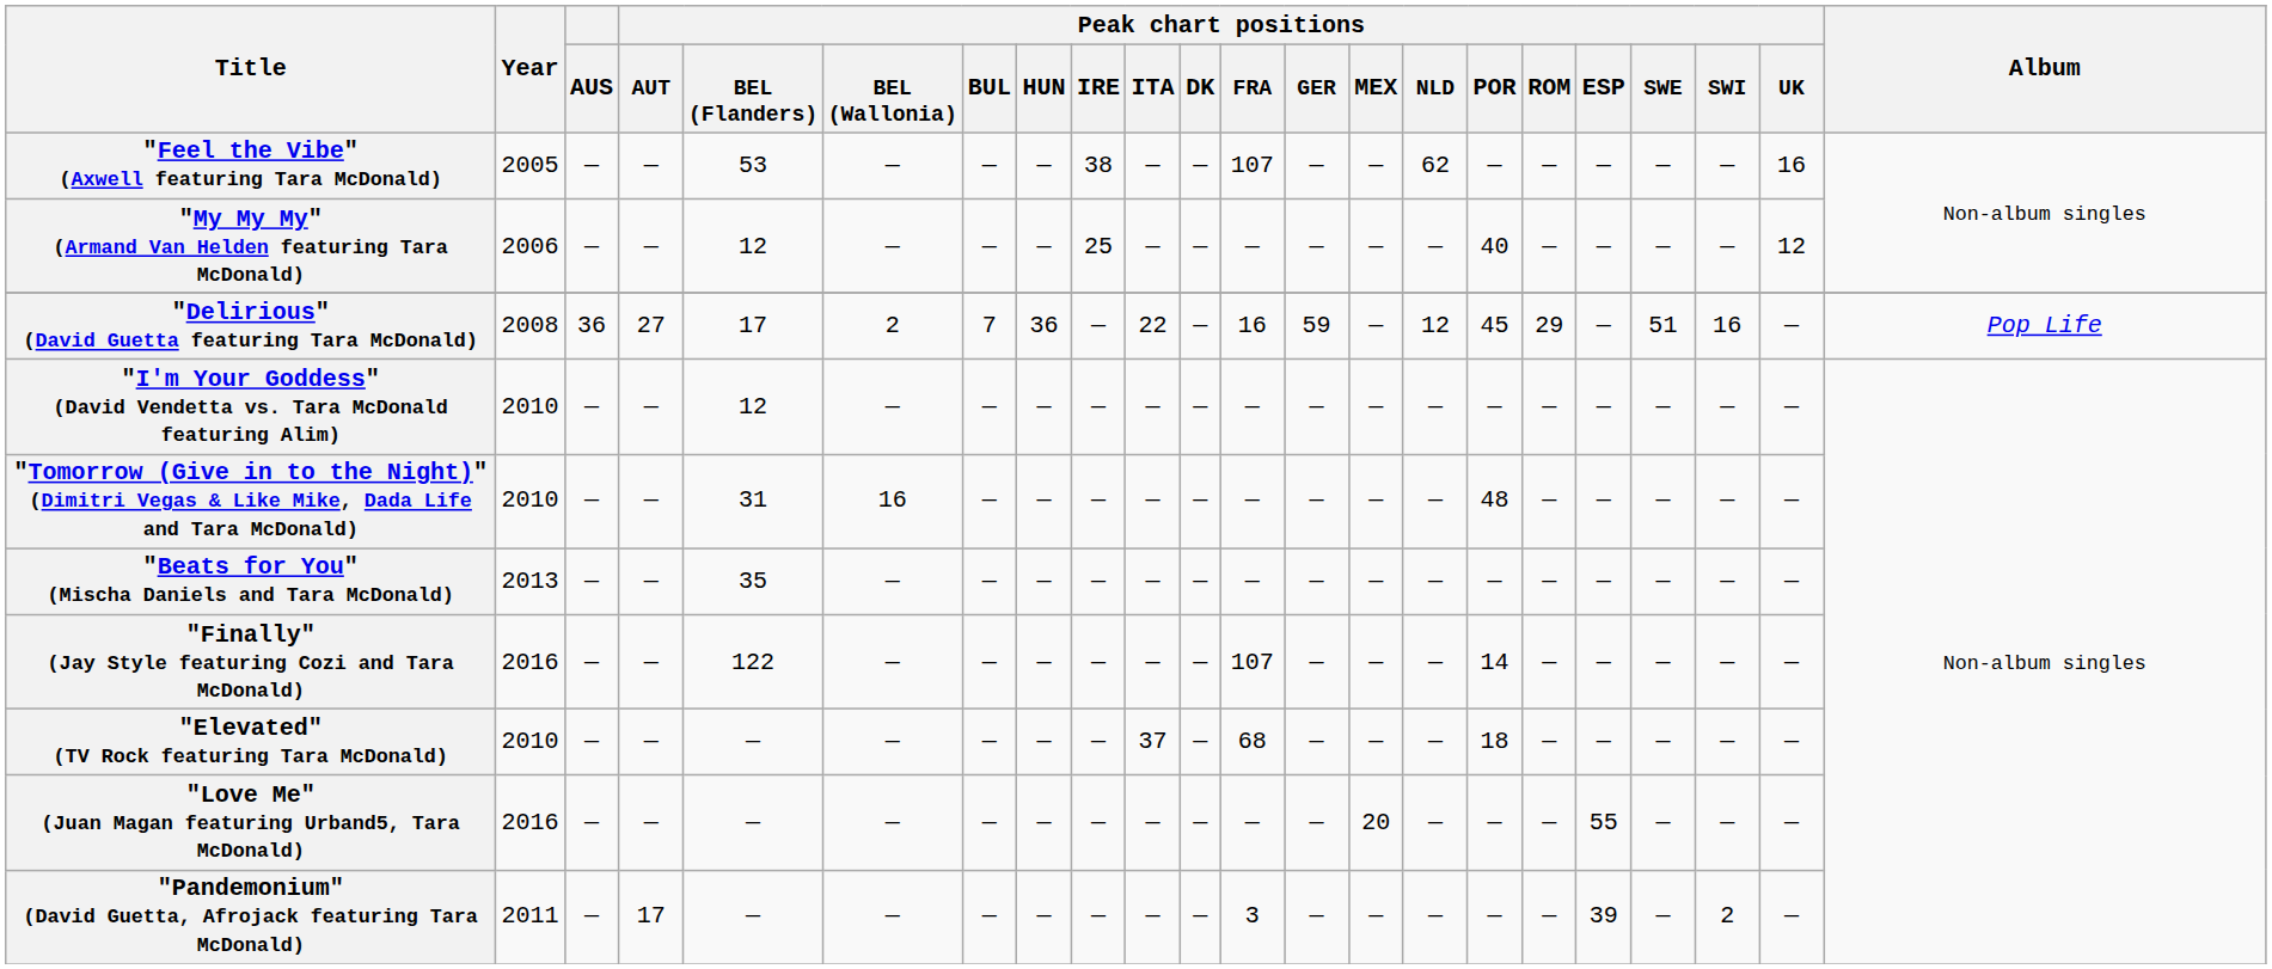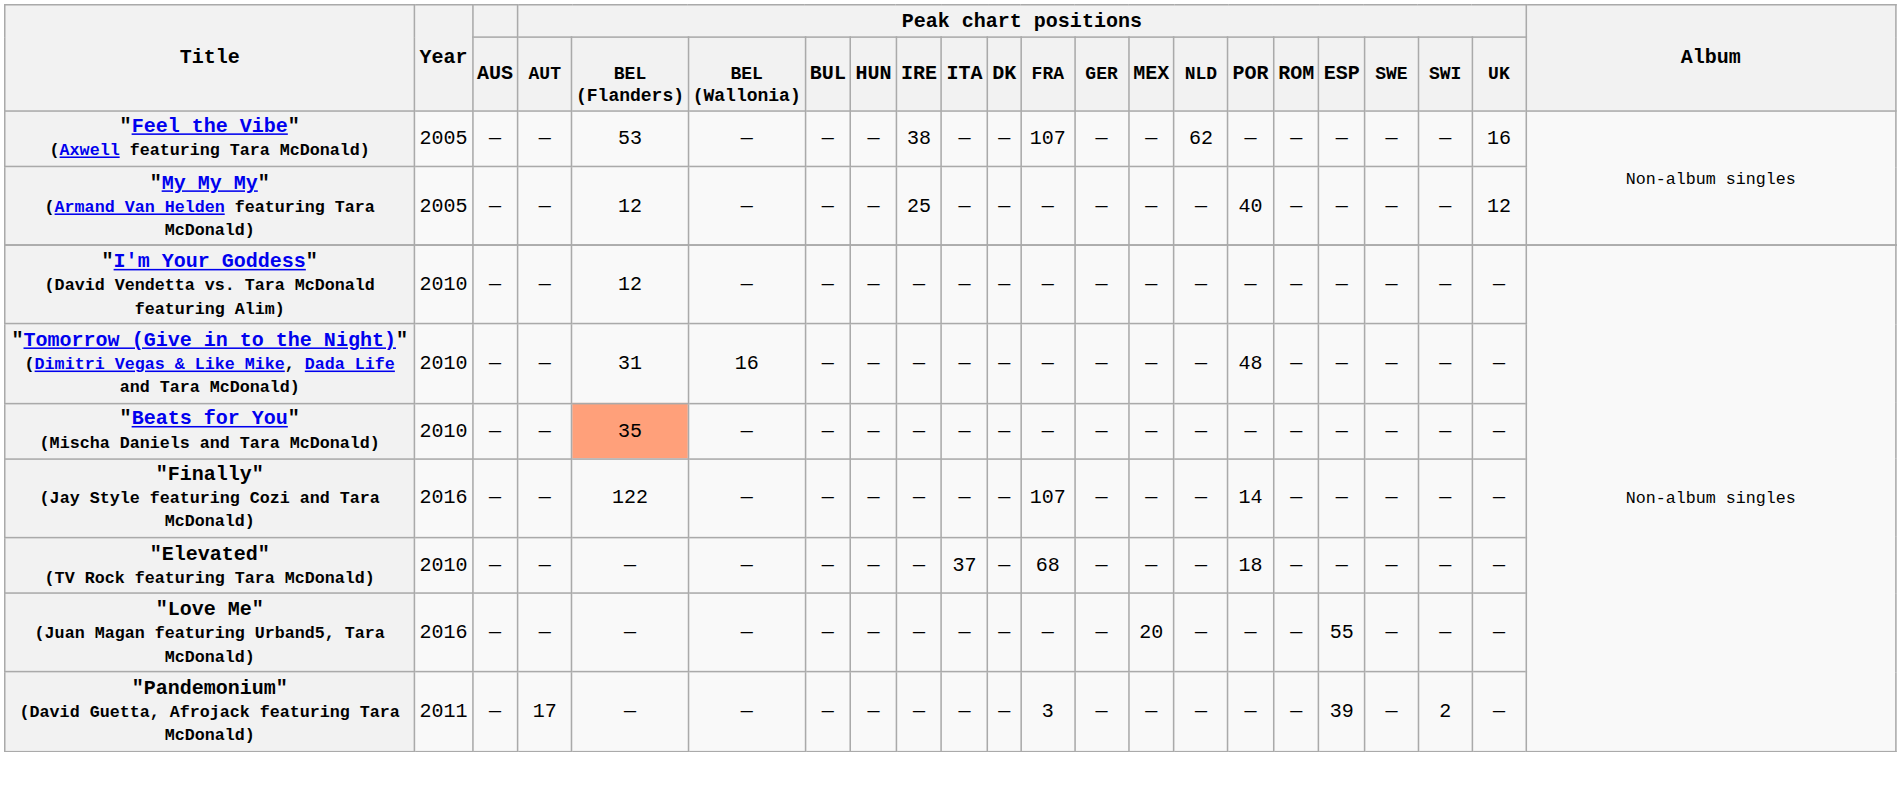"My My My" (Armand Van Helden featuring Tara McDonald) | Year: 2006 -> 2005
- row: "Delirious" (David Guetta featuring Tara McDonald) | 2008 | 36 | 27 | 17 | 2 | 7 | 36 | — | 22 | — | 16 | 59 | — | 12 | 45 | 29 | — | 51 | 16 | — | Pop Life
"Beats for You" (Mischa Daniels and Tara McDonald) | Year: 2013 -> 2010
"Beats for You" (Mischa Daniels and Tara McDonald) | Peak chart positions / BEL (Flanders): no background -> lightsalmon background
